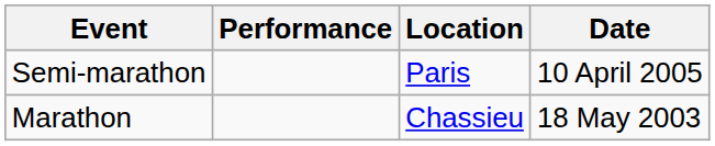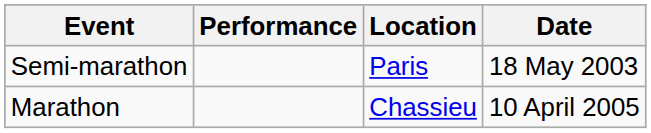Semi-marathon | Date: 10 April 2005 -> 18 May 2003
Marathon | Date: 18 May 2003 -> 10 April 2005
